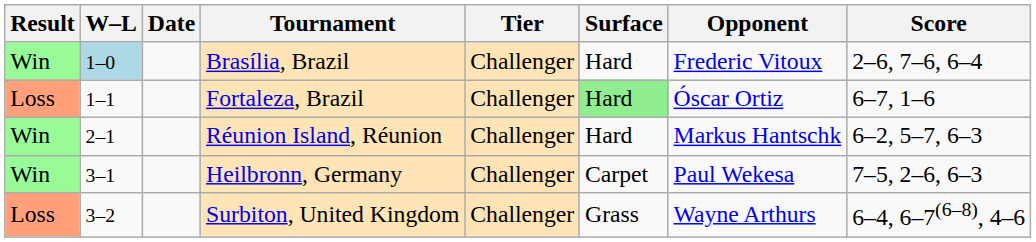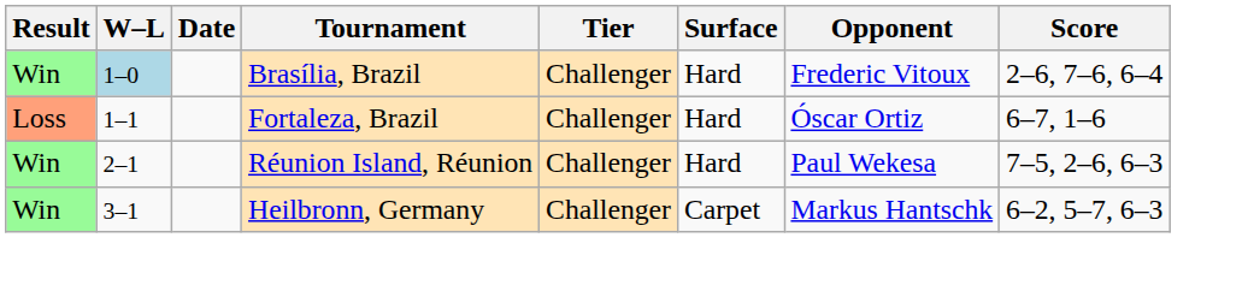Fortaleza, Brazil | Surface: lightgreen background -> no background
Réunion Island, Réunion | Opponent: Markus Hantschk -> Paul Wekesa
Réunion Island, Réunion | Score: 6–2, 5–7, 6–3 -> 7–5, 2–6, 6–3
Heilbronn, Germany | Opponent: Paul Wekesa -> Markus Hantschk
Heilbronn, Germany | Score: 7–5, 2–6, 6–3 -> 6–2, 5–7, 6–3
- row: Loss | 3–2 | Surbiton, United Kingdom | Challenger | Grass | Wayne Arthurs | 6–4, 6–7(6–8), 4–6
